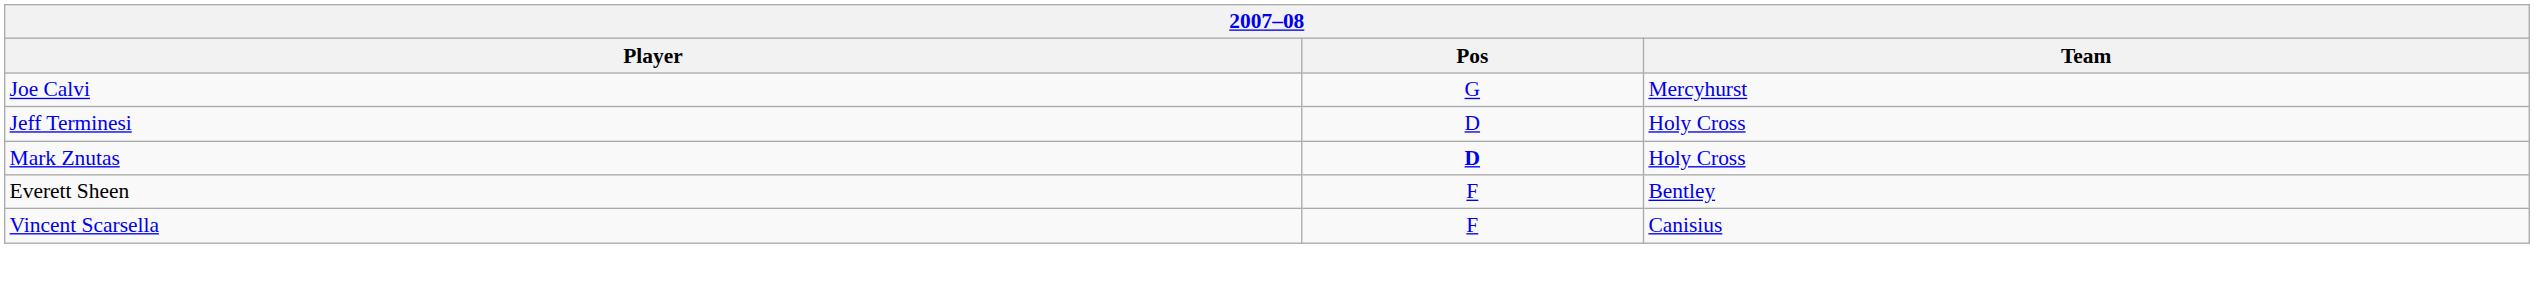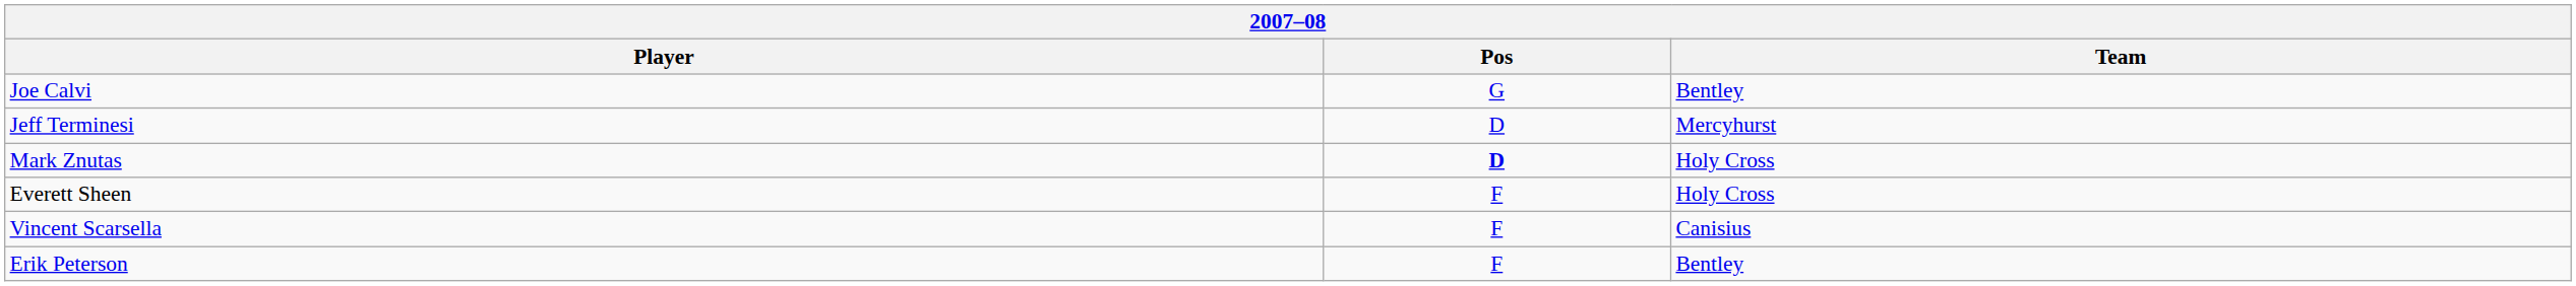Joe Calvi | Team: Mercyhurst -> Bentley
Jeff Terminesi | Team: Holy Cross -> Mercyhurst
Everett Sheen | Team: Bentley -> Holy Cross
+ row: Erik Peterson | F | Bentley
